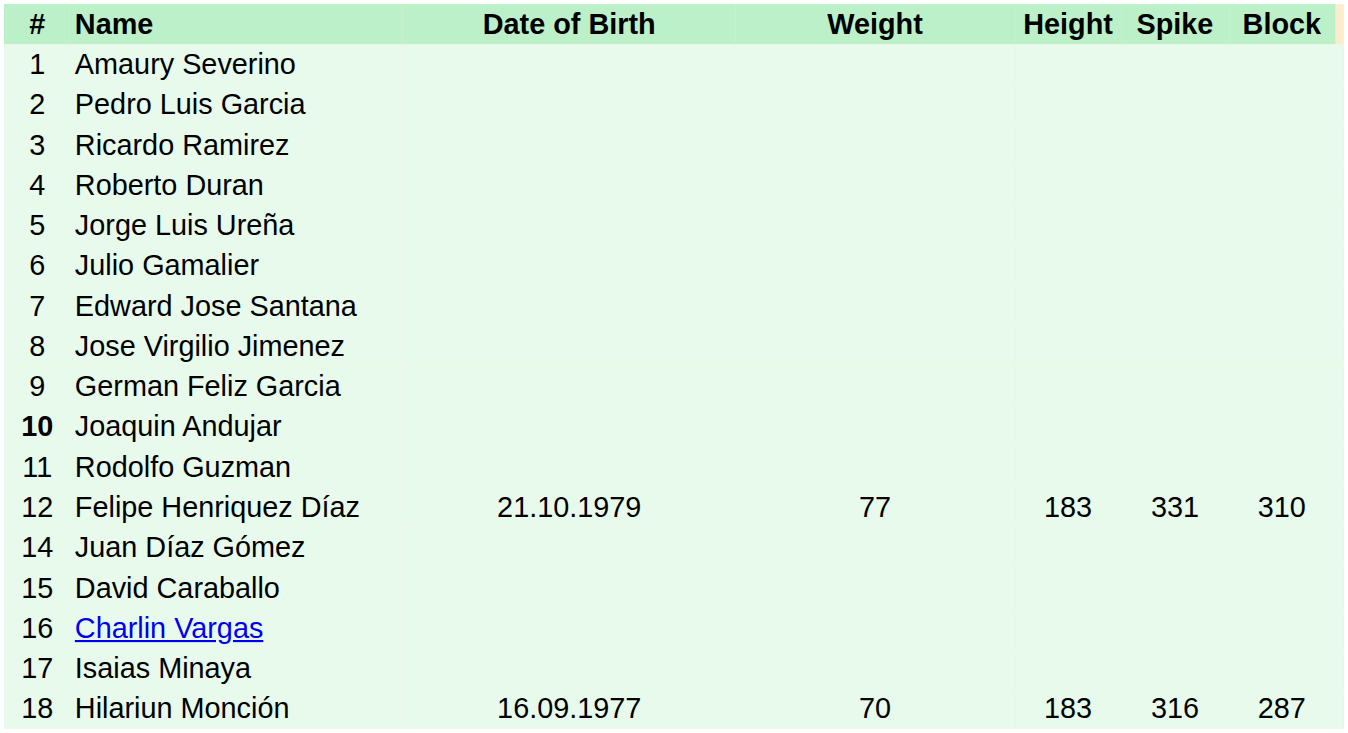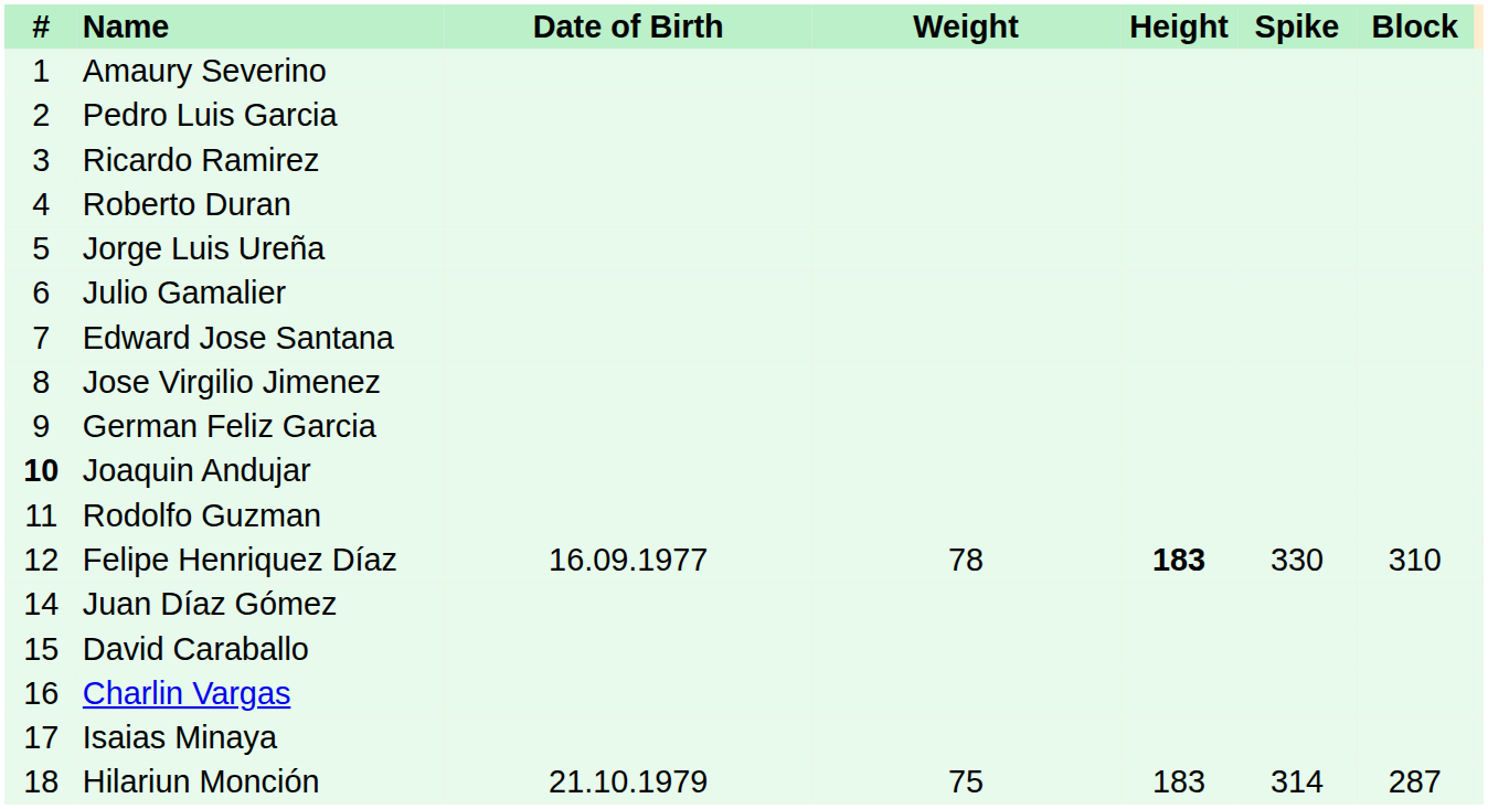Felipe Henriquez Díaz | Date of Birth: 21.10.1979 -> 16.09.1977
Felipe Henriquez Díaz | Weight: 77 -> 78
Felipe Henriquez Díaz | Height: normal -> bold
Felipe Henriquez Díaz | Spike: 331 -> 330
Hilariun Monción | Date of Birth: 16.09.1977 -> 21.10.1979
Hilariun Monción | Weight: 70 -> 75
Hilariun Monción | Spike: 316 -> 314
